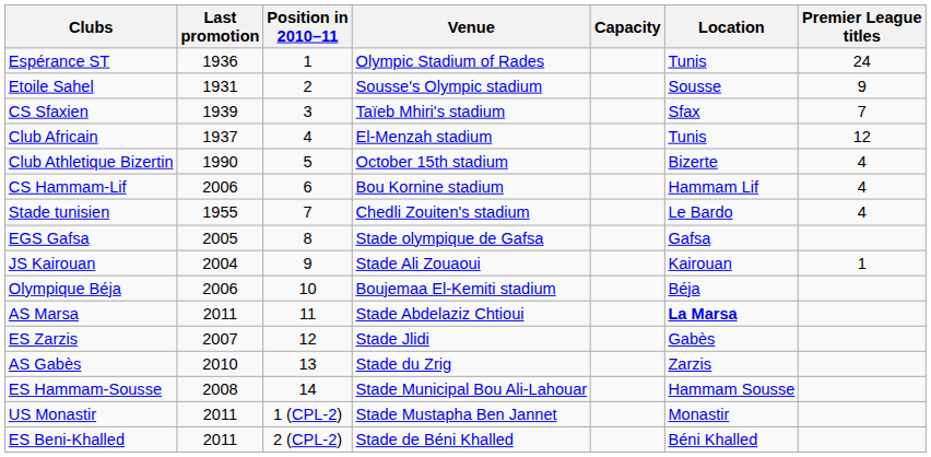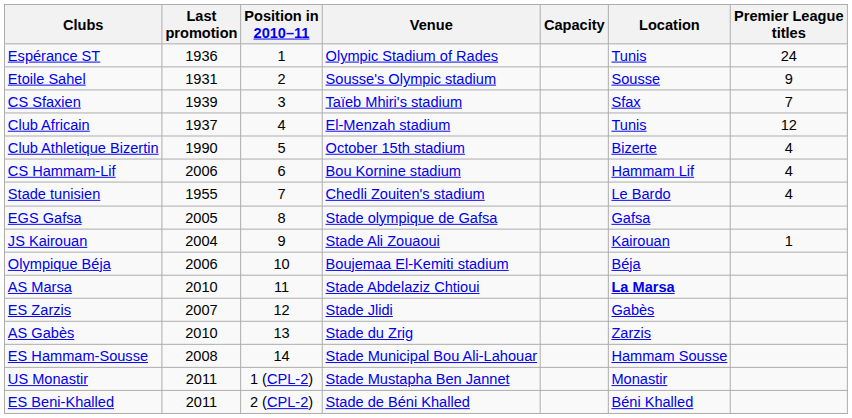AS Marsa | Last promotion: 2011 -> 2010
